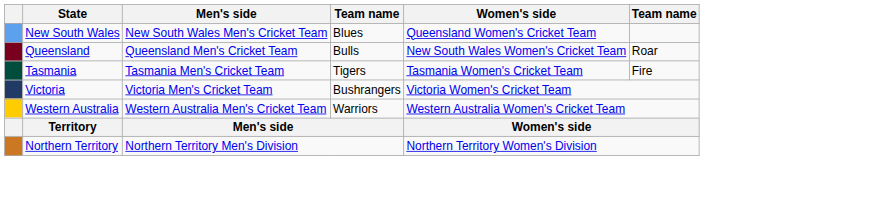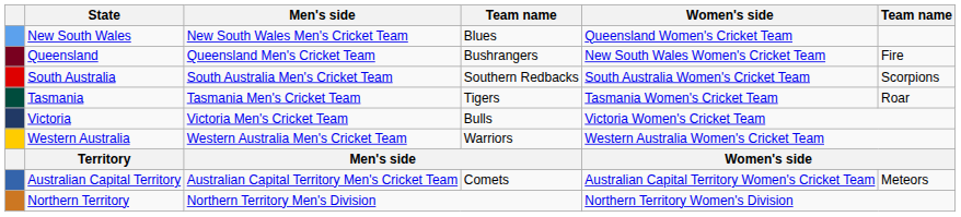Queensland | column 4: Bulls -> Bushrangers
Queensland | column 6: Roar -> Fire
+ row: South Australia | South Australia Men's Cricket Team | Southern Redbacks | South Australia Women's Cricket Team | Scorpions
Tasmania | column 6: Fire -> Roar
Victoria | column 4: Bushrangers -> Bulls
+ row: Australian Capital Territory | Australian Capital Territory Men's Cricket Team | Comets | Australian Capital Territory Women's Cricket Team | Meteors
